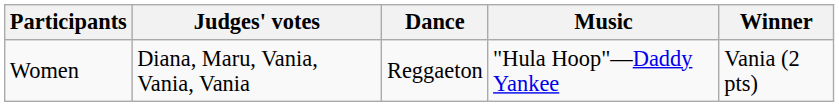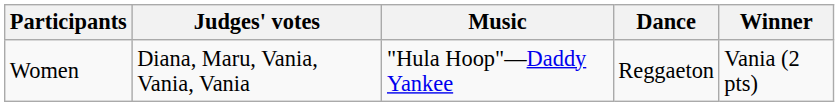columns swapped: Dance <-> Music
